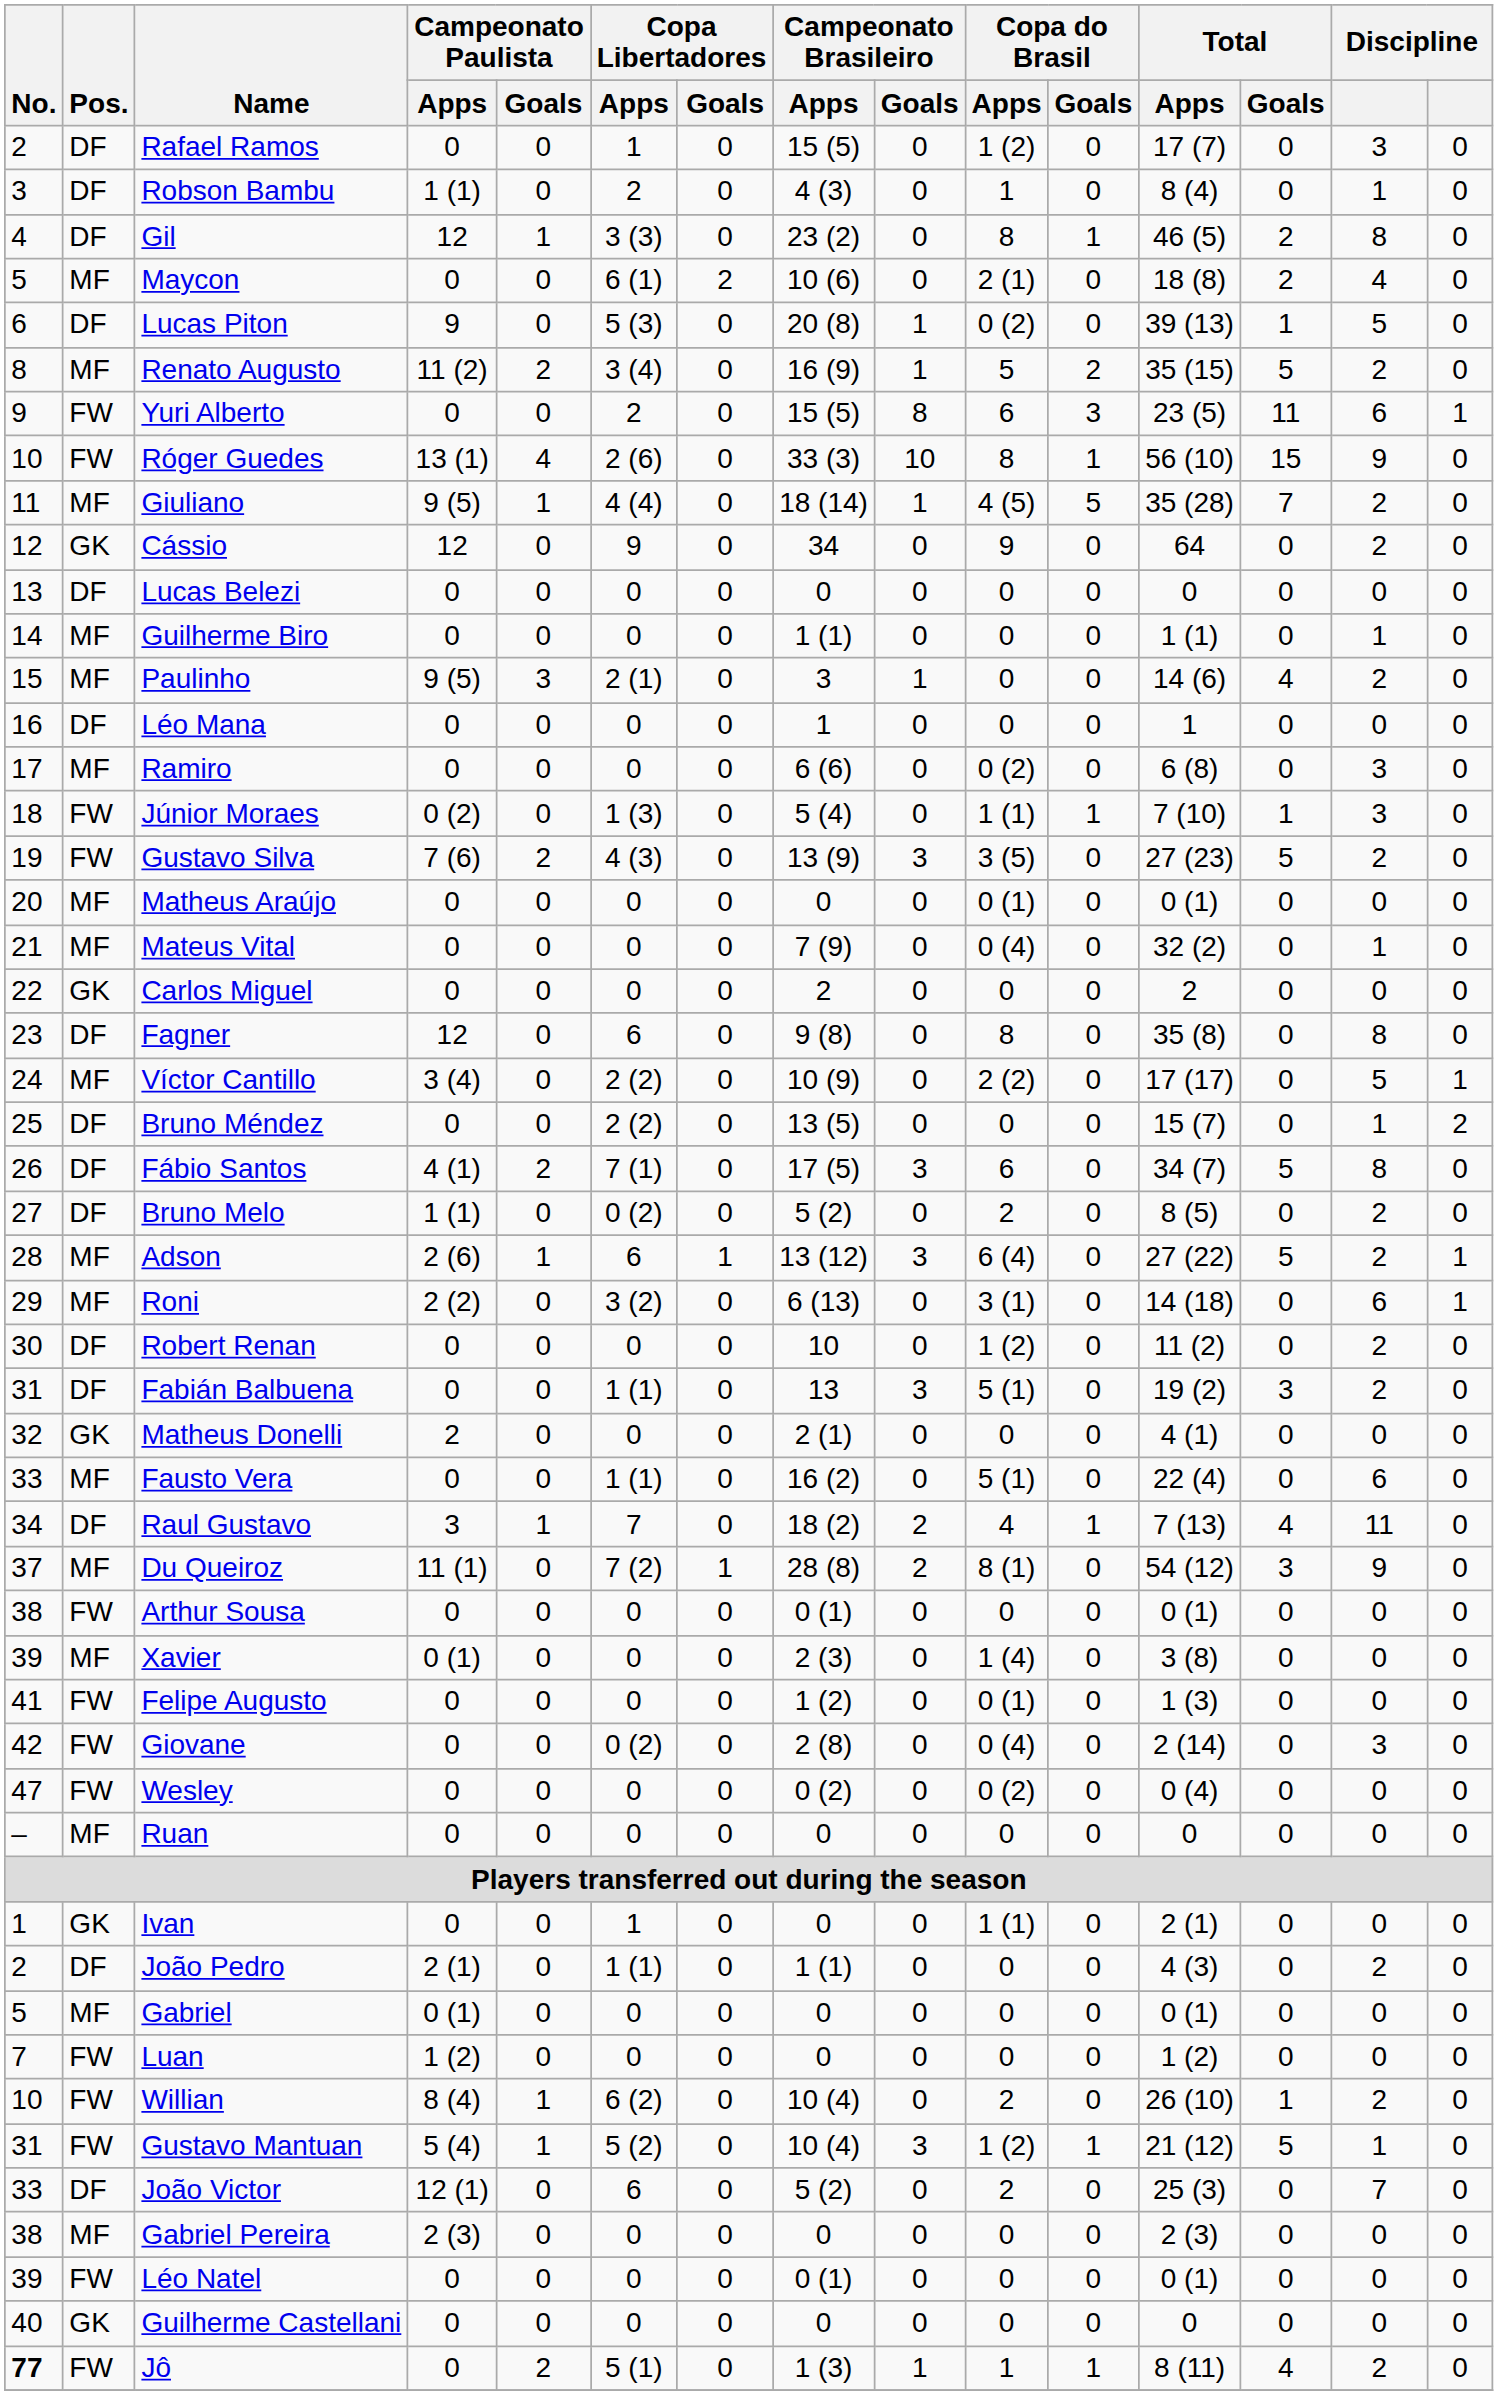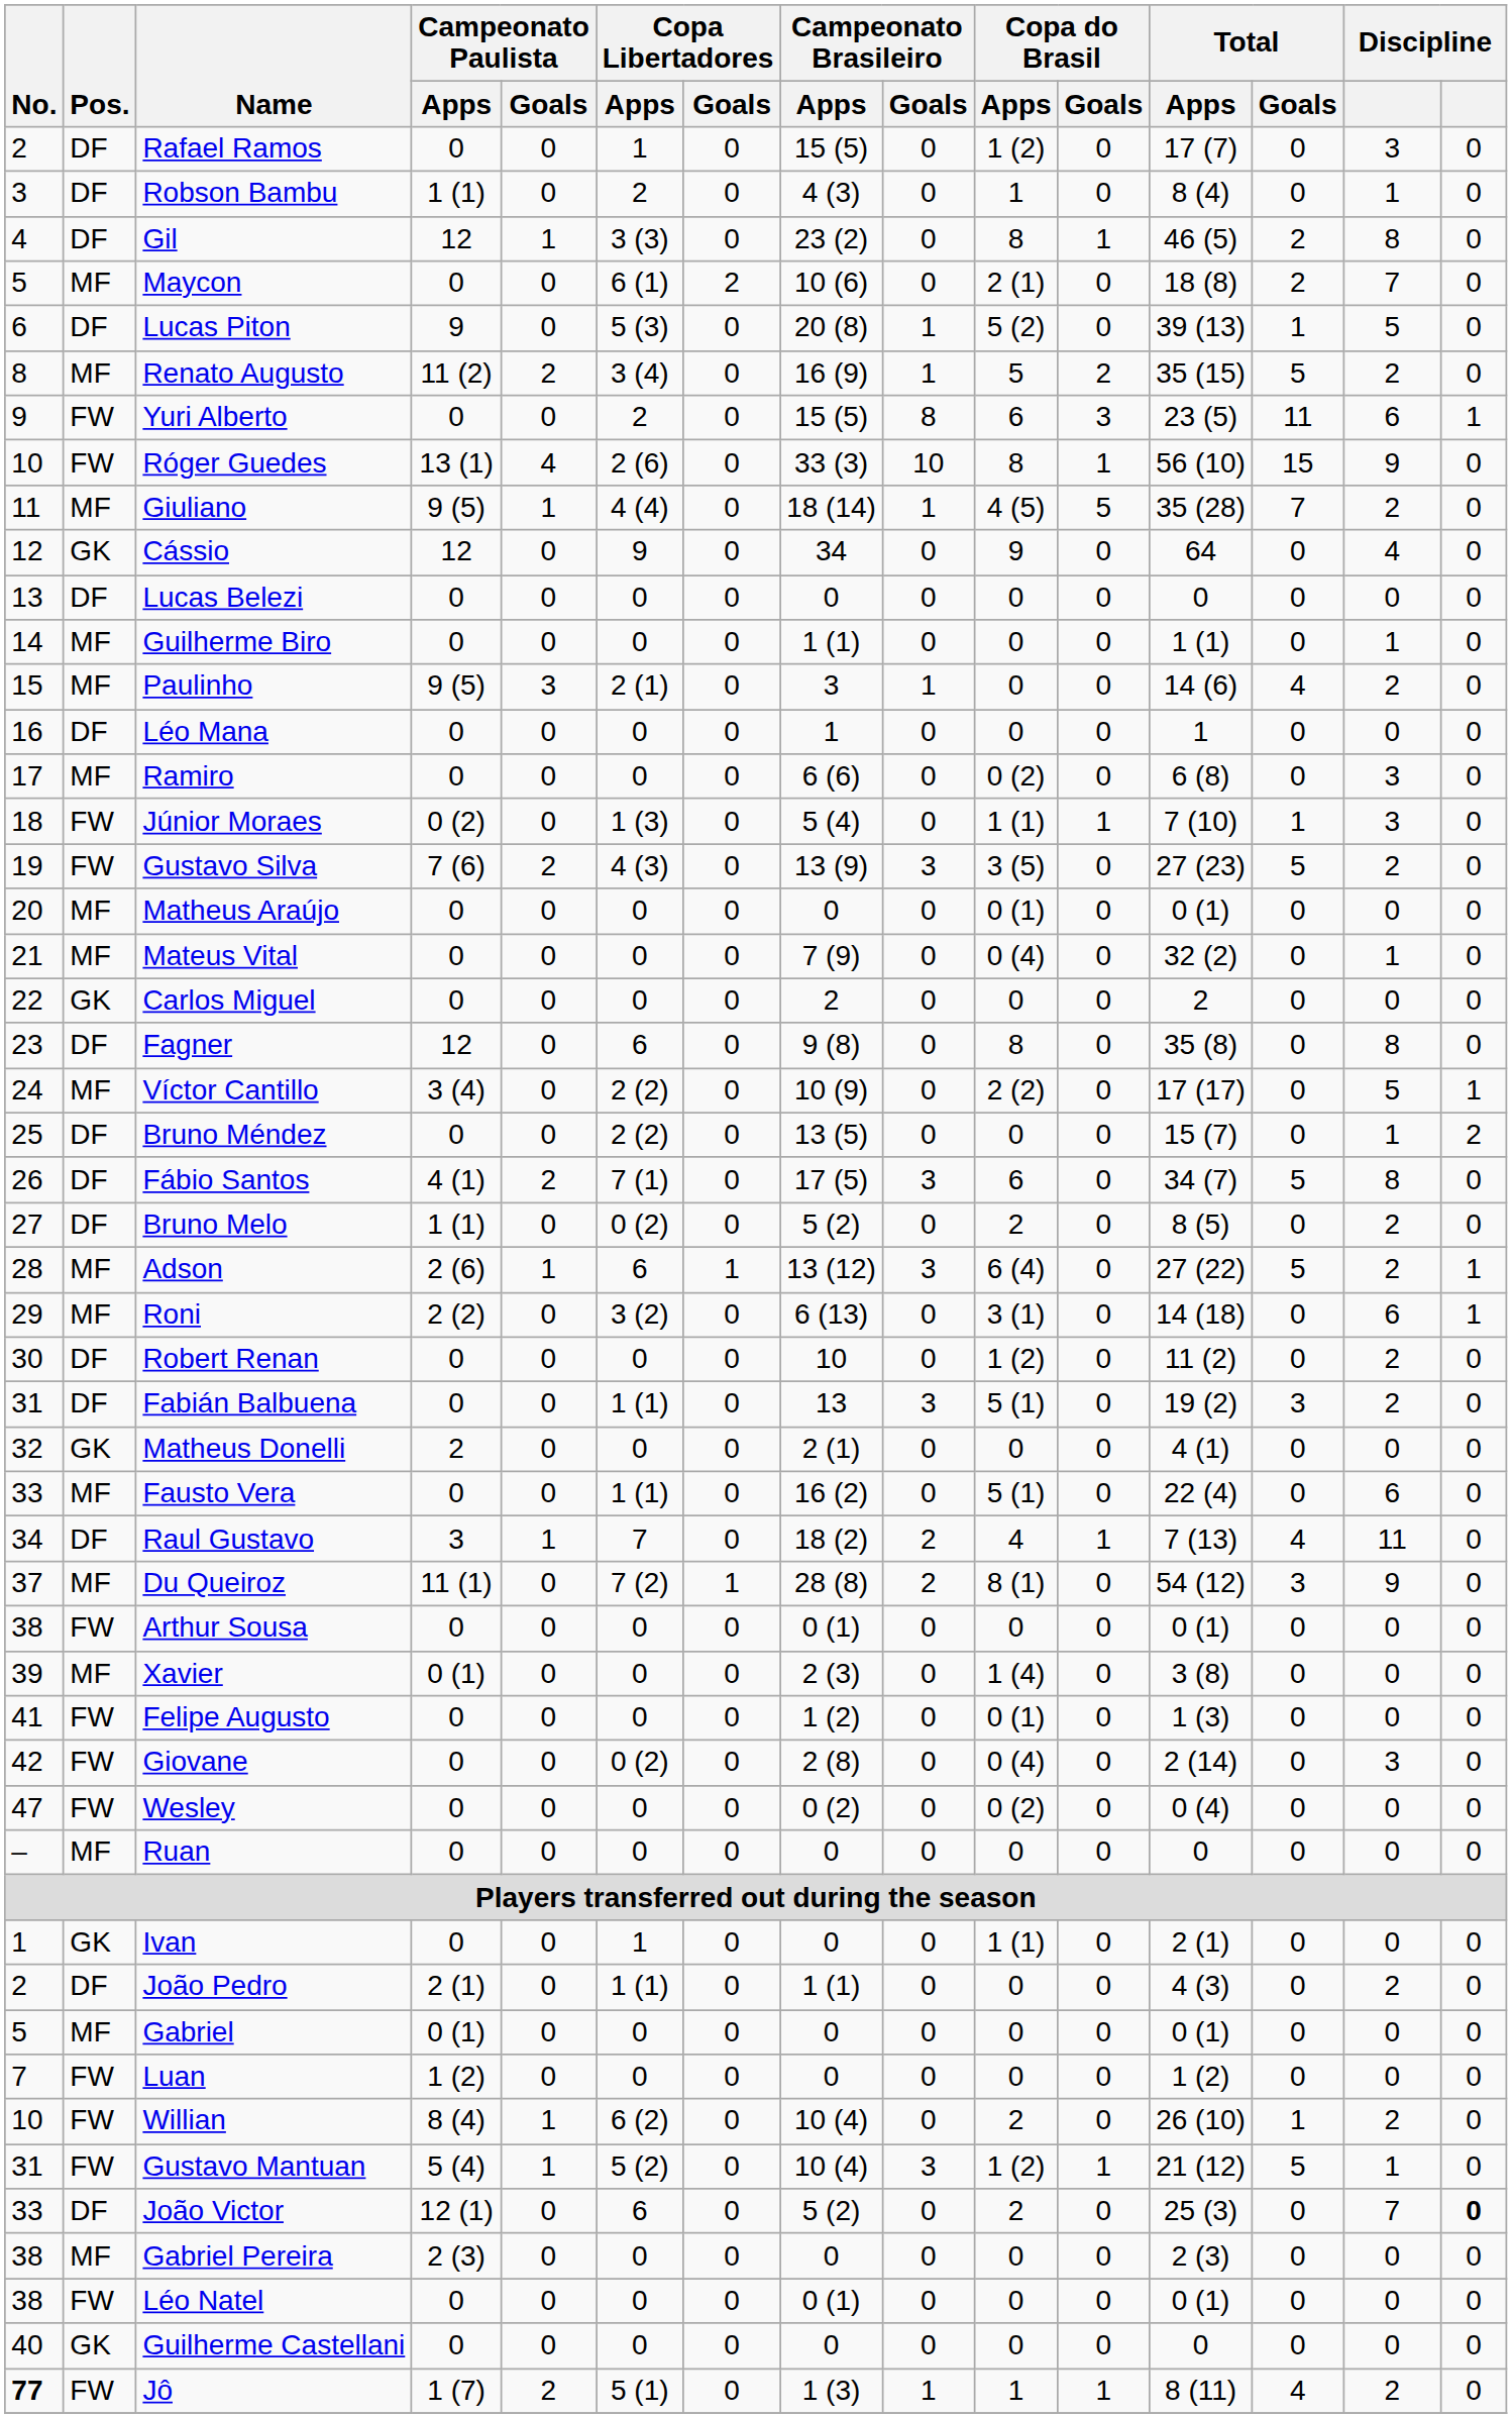Maycon | column 14: 4 -> 7
Lucas Piton | Copa do Brasil / Apps: 0 (2) -> 5 (2)
Cássio | column 14: 2 -> 4
João Victor | column 15: normal -> bold
Léo Natel | No.: 39 -> 38
Jô | Campeonato Paulista / Apps: 0 -> 1 (7)
